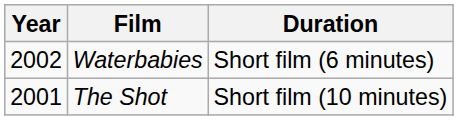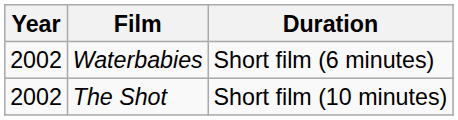The Shot | Year: 2001 -> 2002
